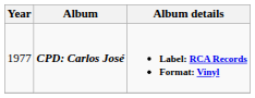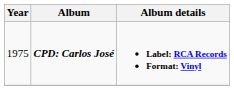CPD: Carlos José | Year: 1977 -> 1975
